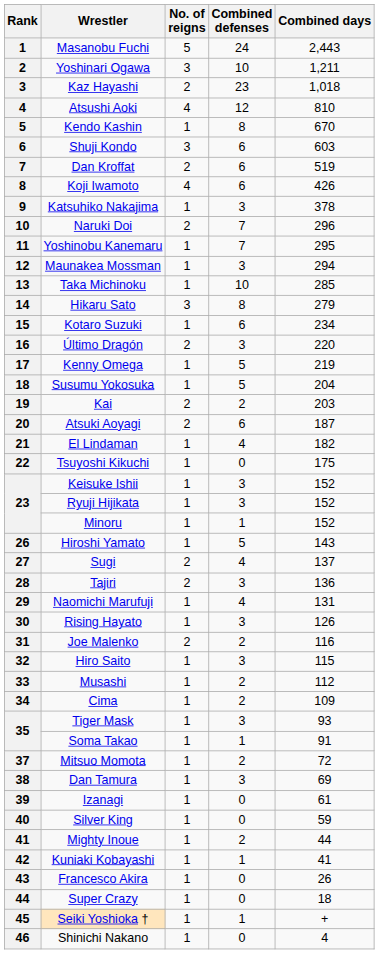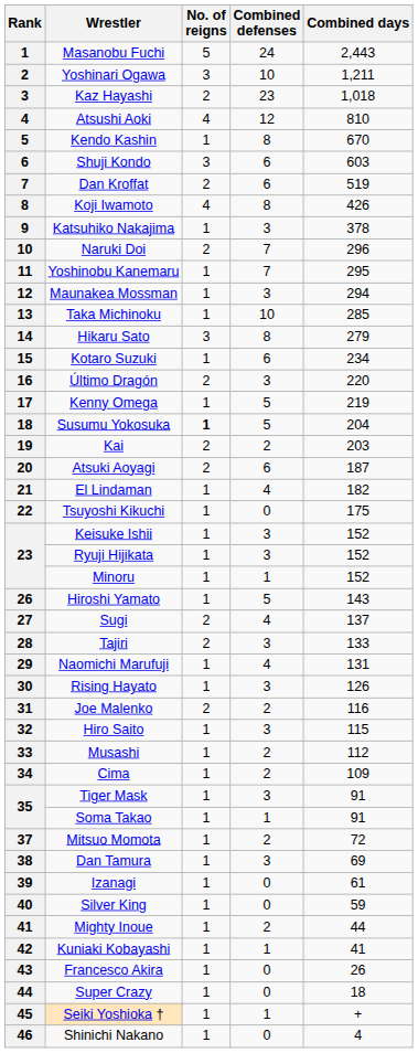Koji Iwamoto | Combined defenses: 6 -> 8
Susumu Yokosuka | No. of reigns: normal -> bold
Tajiri | Combined days: 136 -> 133
Tiger Mask | Combined days: 93 -> 91
